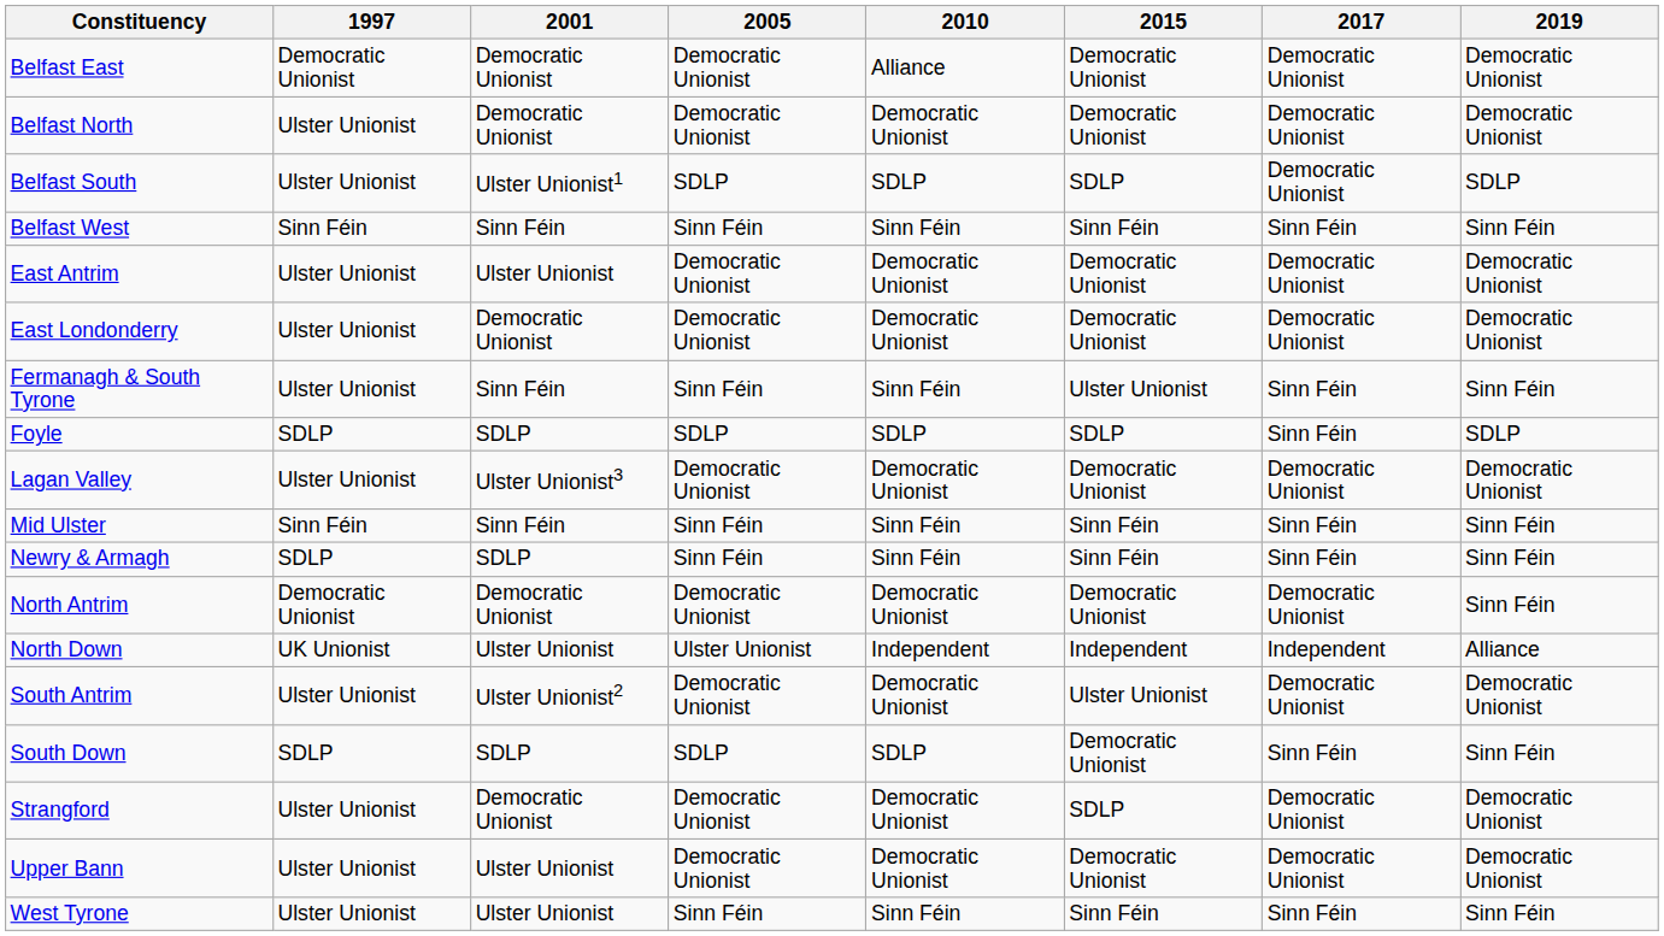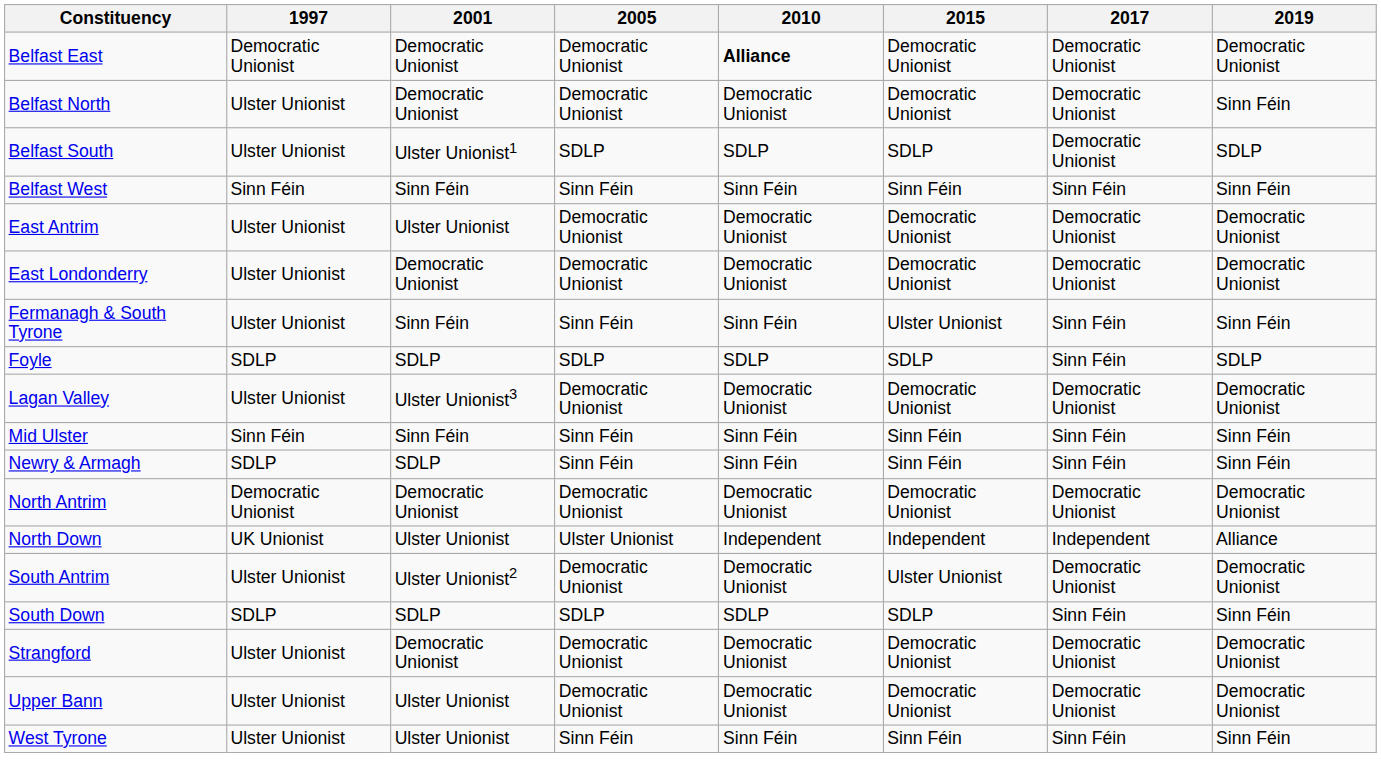Belfast East | 2010: normal -> bold
Belfast North | 2019: Democratic Unionist -> Sinn Féin
North Antrim | 2019: Sinn Féin -> Democratic Unionist
South Down | 2015: Democratic Unionist -> SDLP
Strangford | 2015: SDLP -> Democratic Unionist
